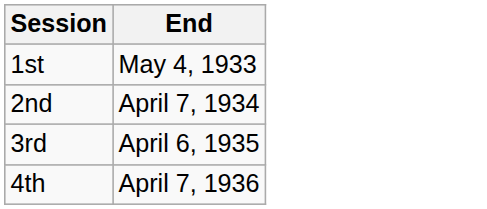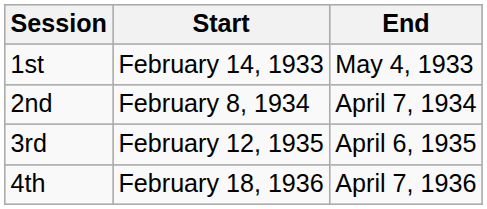+ column: Start | February 14, 1933 | February 8, 1934 | February 12, 1935 | February 18, 1936
